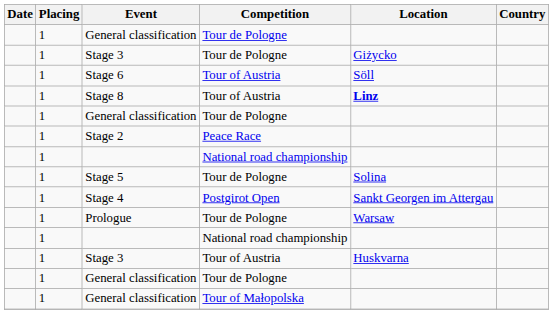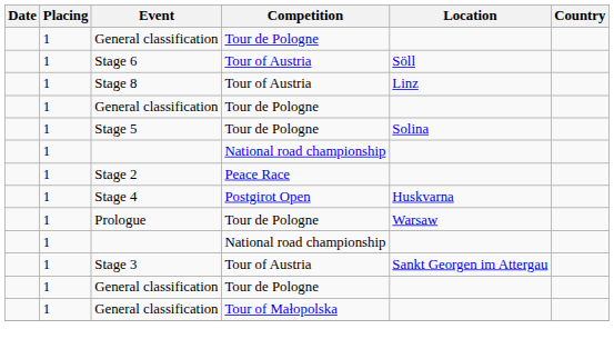- row: 1 | Stage 3 | Tour de Pologne | Giżycko
Stage 8 | Location: bold -> normal
rows swapped: Stage 5 <-> Stage 2
Stage 4 | Location: Sankt Georgen im Attergau -> Huskvarna
Stage 3 / Tour of Austria | Location: Huskvarna -> Sankt Georgen im Attergau
